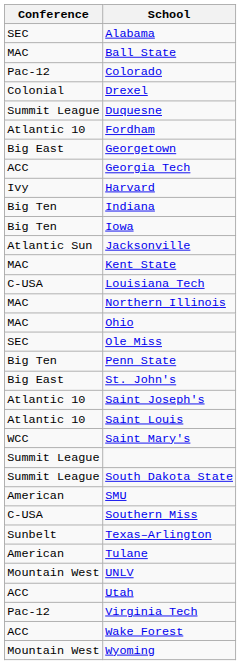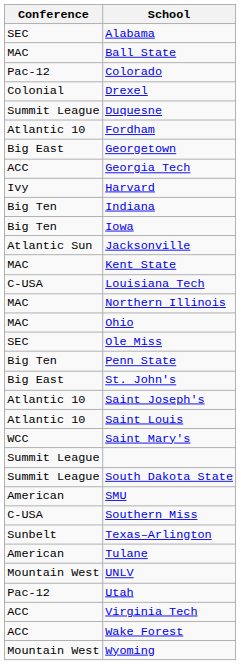Utah | Conference: ACC -> Pac-12
Virginia Tech | Conference: Pac-12 -> ACC
